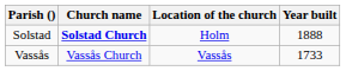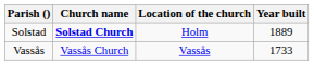Solstad | Year built: 1888 -> 1889
